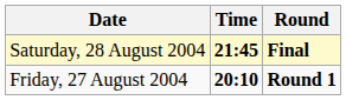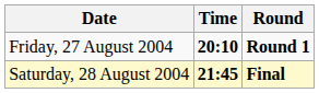rows swapped: Friday, 27 August 2004 <-> Saturday, 28 August 2004
